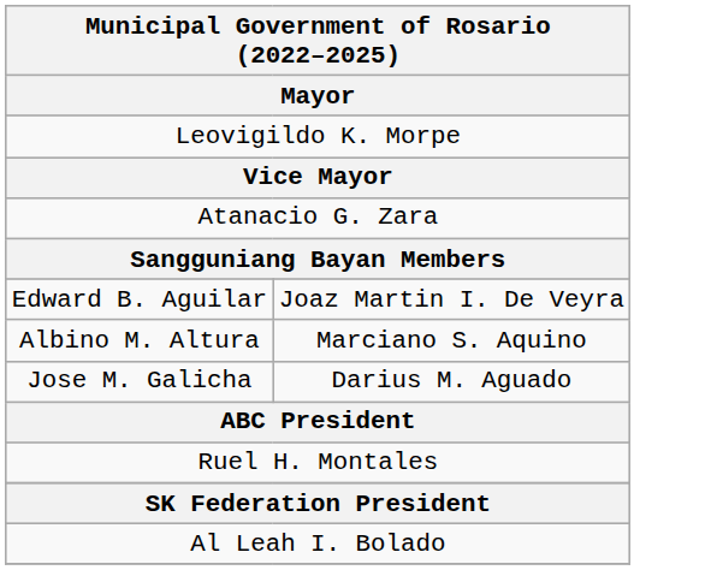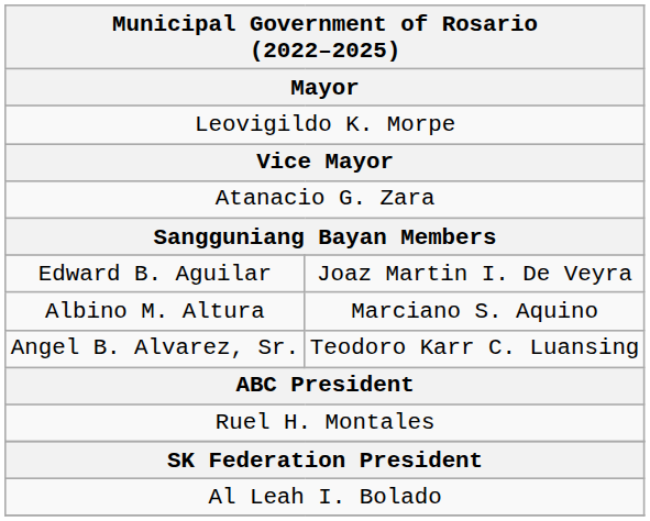+ row: Angel B. Alvarez, Sr. | Teodoro Karr C. Luansing
- row: Jose M. Galicha | Darius M. Aguado
